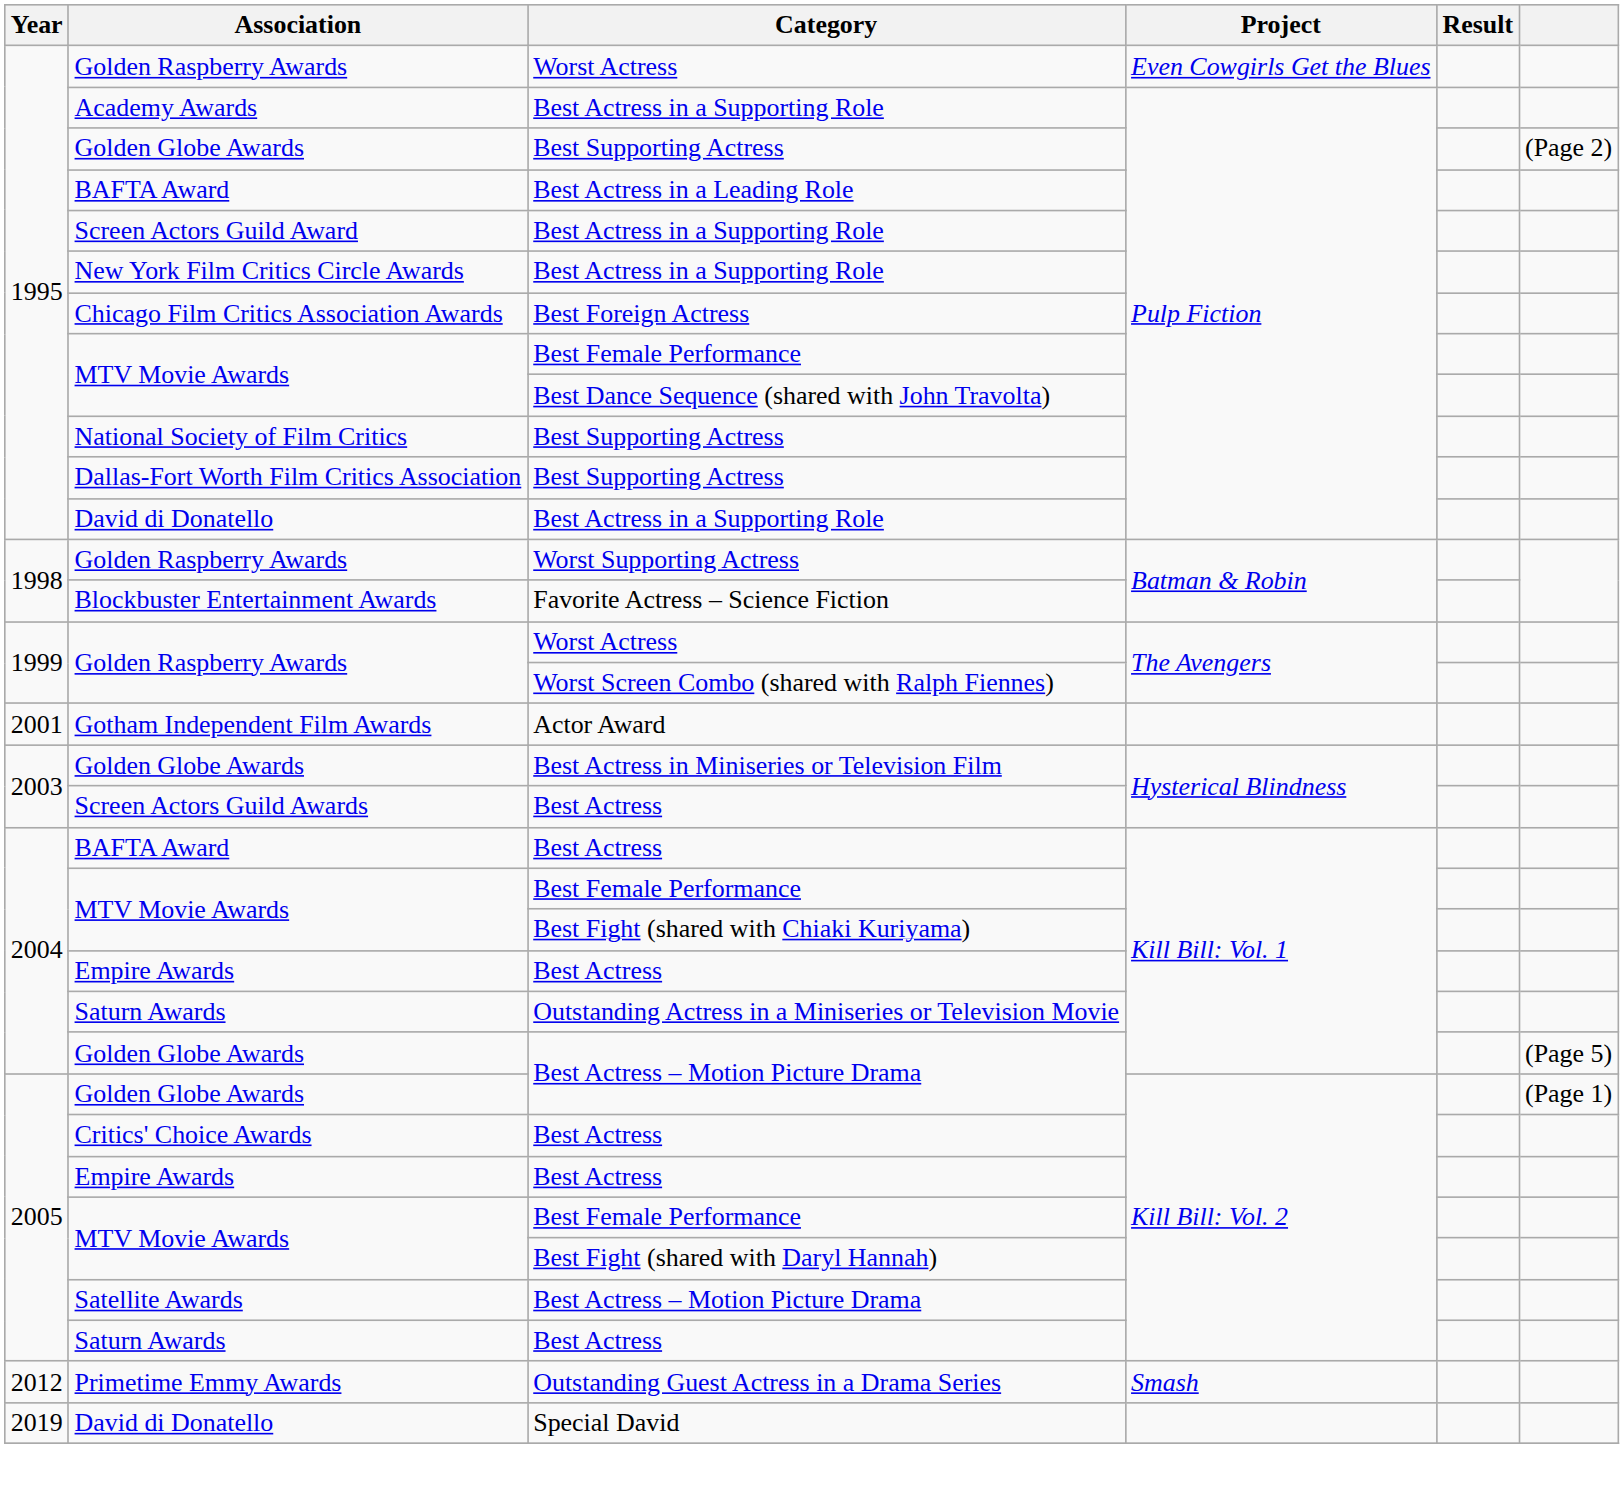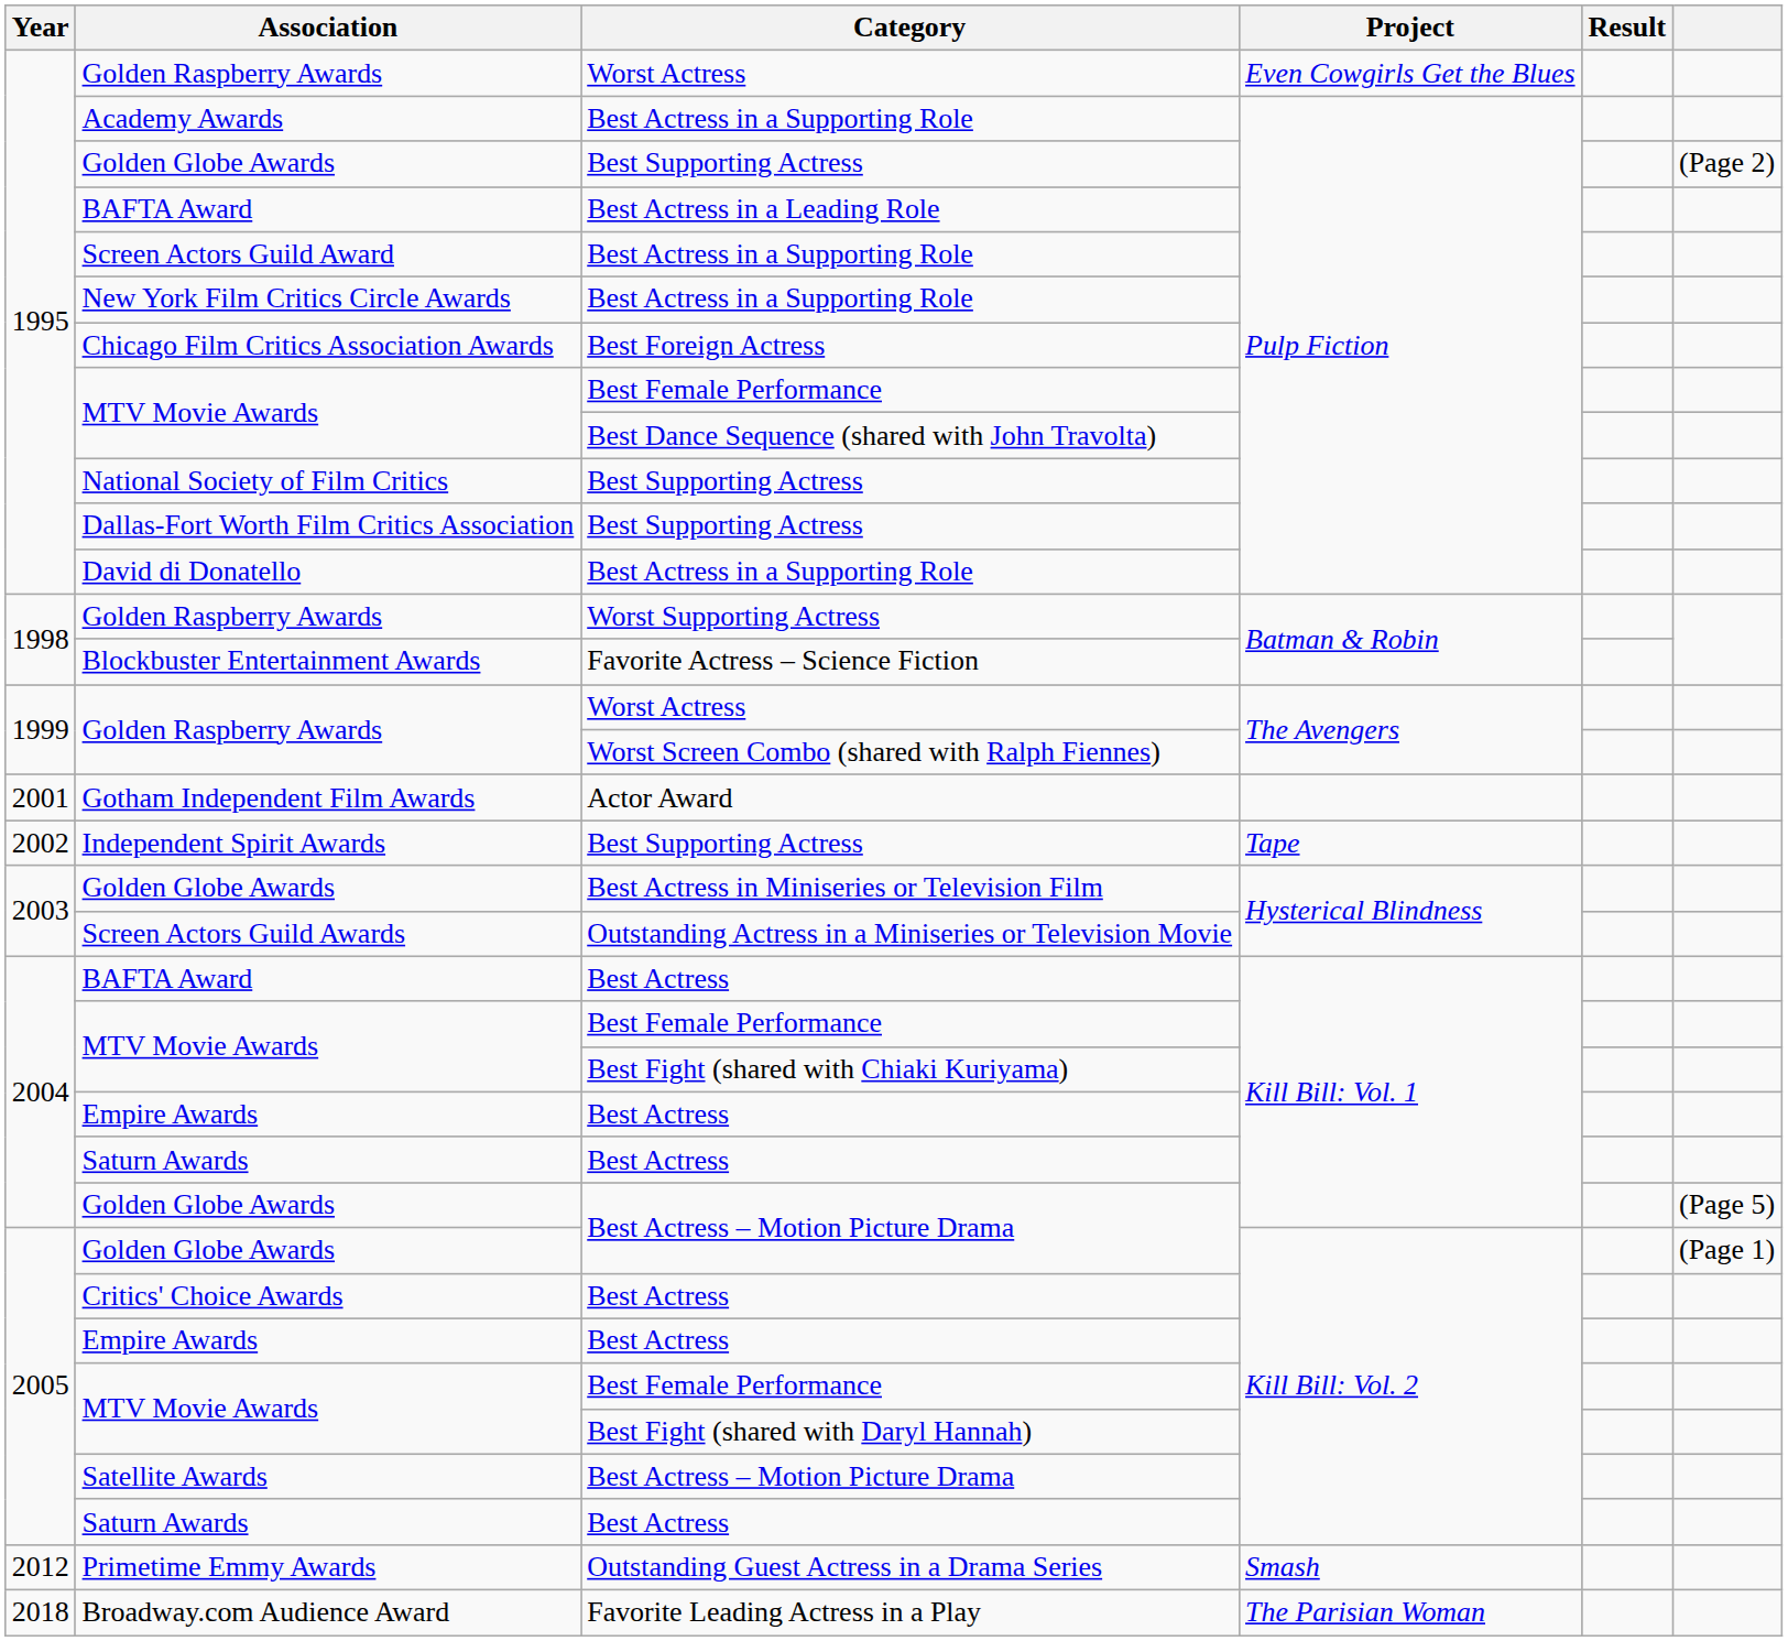+ row: 2002 | Independent Spirit Awards | Best Supporting Actress | Tape
Screen Actors Guild Awards | Category: Best Actress -> Outstanding Actress in a Miniseries or Television Movie
2004 / Saturn Awards | Category: Outstanding Actress in a Miniseries or Television Movie -> Best Actress
+ row: 2018 | Broadway.com Audience Award | Favorite Leading Actress in a Play | The Parisian Woman
- row: 2019 | David di Donatello | Special David
